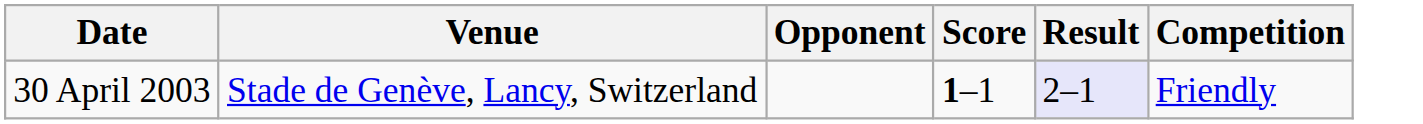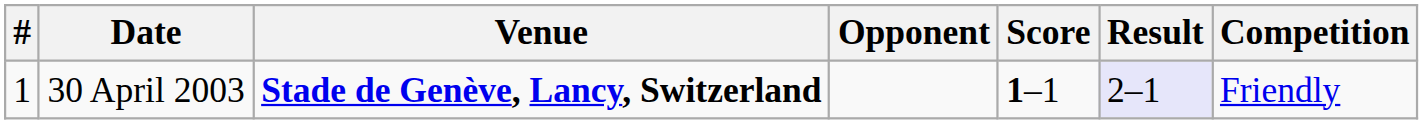+ column: # | 1
30 April 2003 | Venue: normal -> bold
